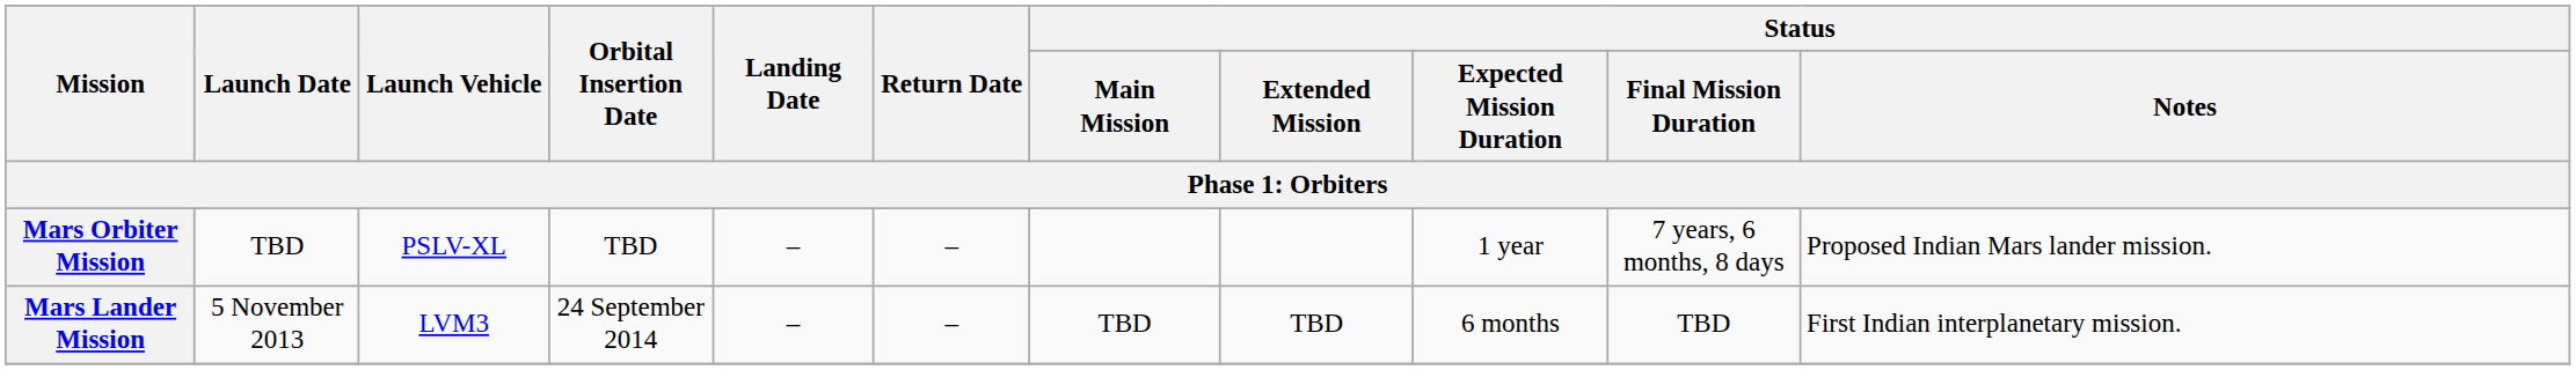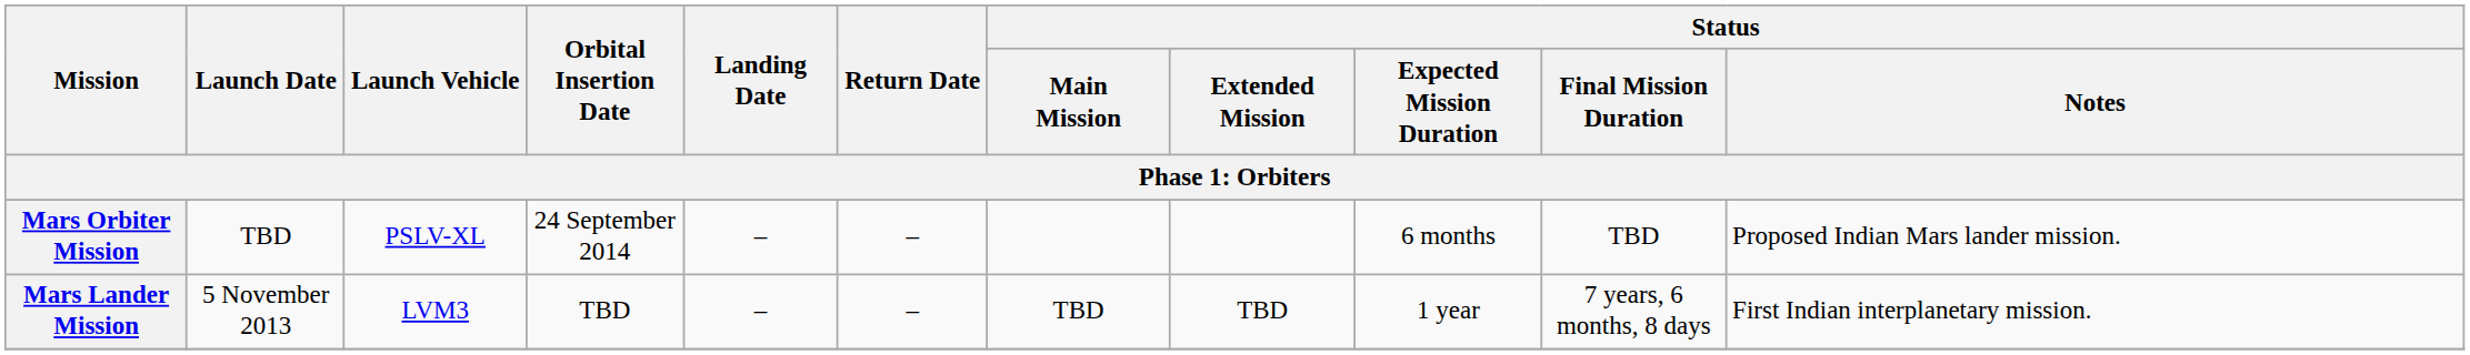Mars Orbiter Mission | Orbital Insertion Date: TBD -> 24 September 2014
Mars Orbiter Mission | Status / Expected Mission Duration: 1 year -> 6 months
Mars Orbiter Mission | Status / Final Mission Duration: 7 years, 6 months, 8 days -> TBD
Mars Lander Mission | Orbital Insertion Date: 24 September 2014 -> TBD
Mars Lander Mission | Status / Expected Mission Duration: 6 months -> 1 year
Mars Lander Mission | Status / Final Mission Duration: TBD -> 7 years, 6 months, 8 days
